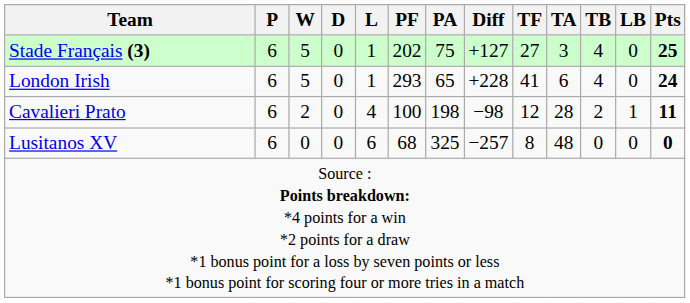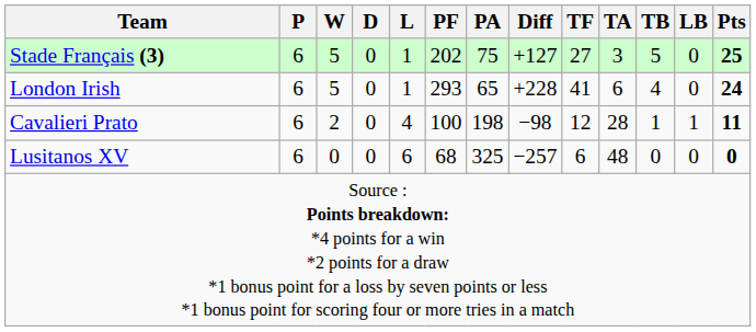Stade Français (3) | TB: 4 -> 5
Cavalieri Prato | TB: 2 -> 1
Lusitanos XV | TF: 8 -> 6
